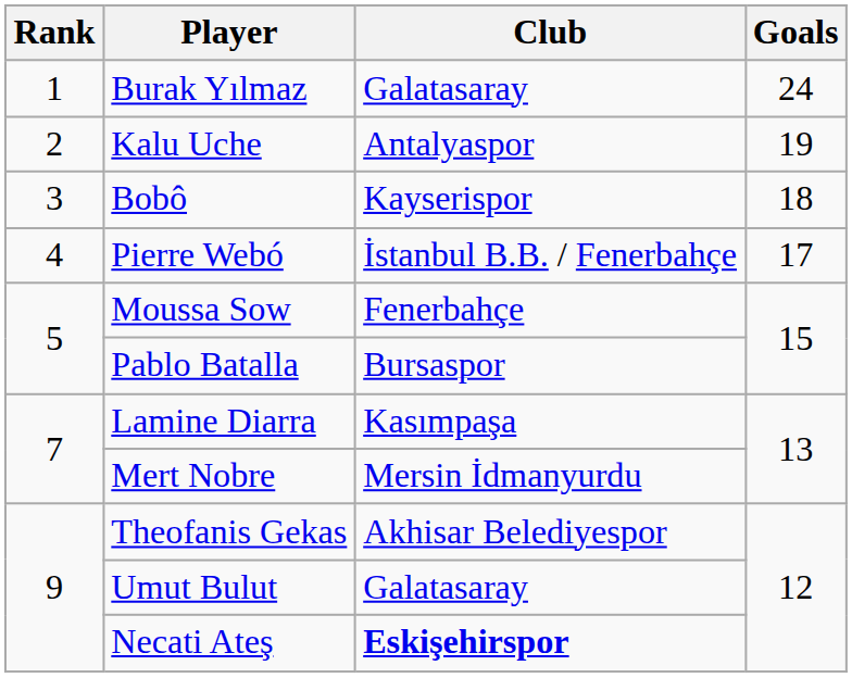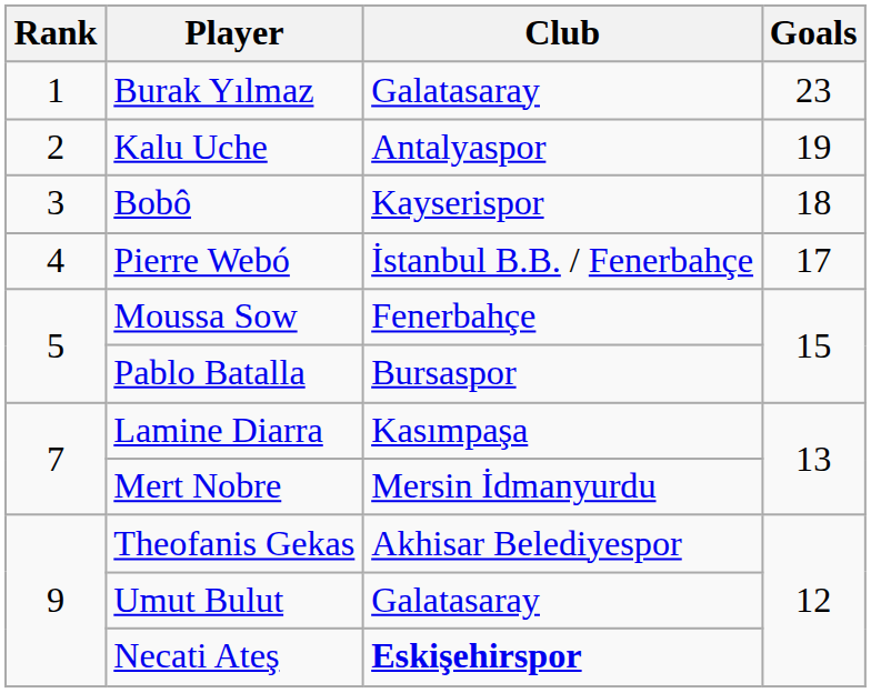Burak Yılmaz | Goals: 24 -> 23
